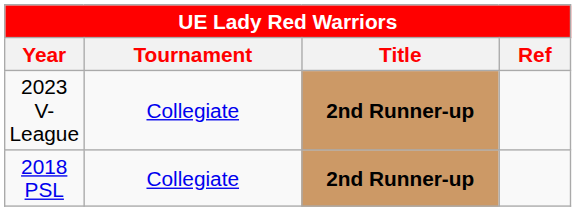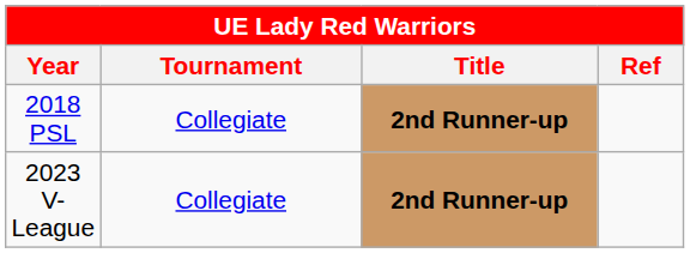rows swapped: 2018 PSL <-> 2023 V-League
